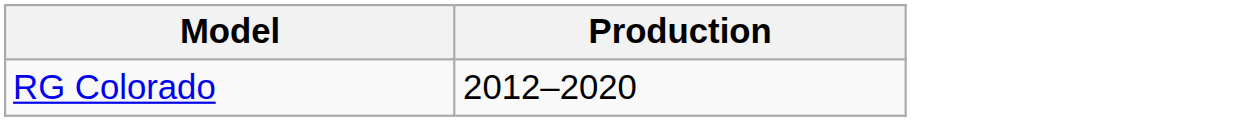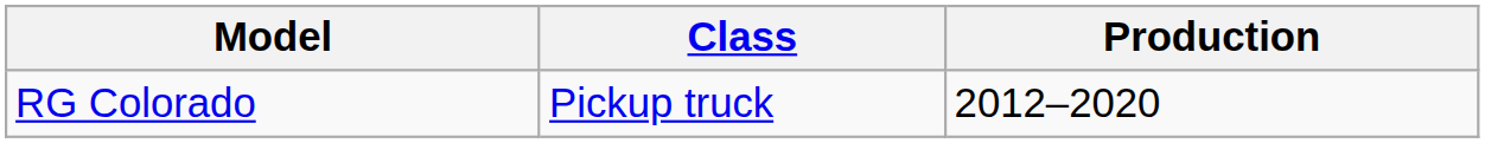+ column: Class | Pickup truck
